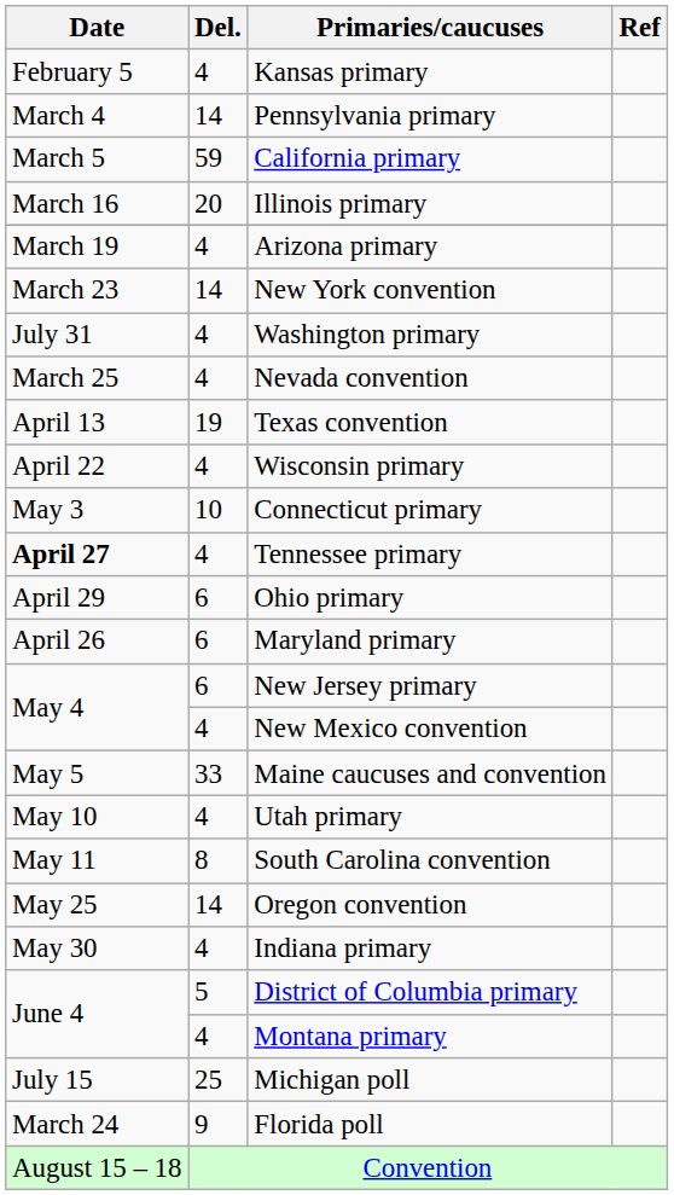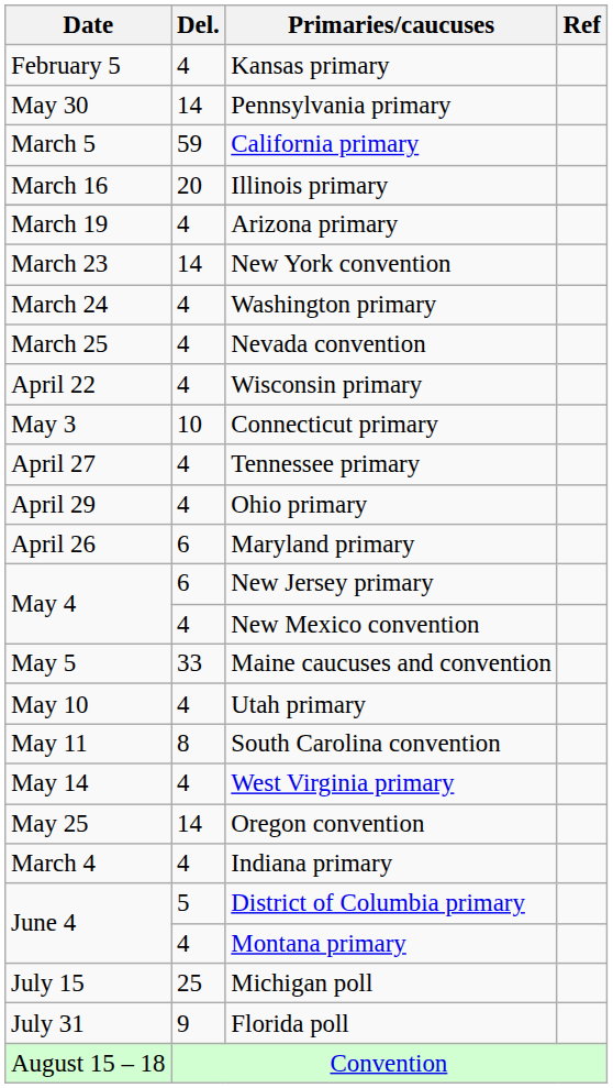Pennsylvania primary | Date: March 4 -> May 30
Washington primary | Date: July 31 -> March 24
- row: April 13 | 19 | Texas convention
Tennessee primary | Date: bold -> normal
Ohio primary | Del.: 6 -> 4
+ row: May 14 | 4 | West Virginia primary
Indiana primary | Date: May 30 -> March 4
Florida poll | Date: March 24 -> July 31
